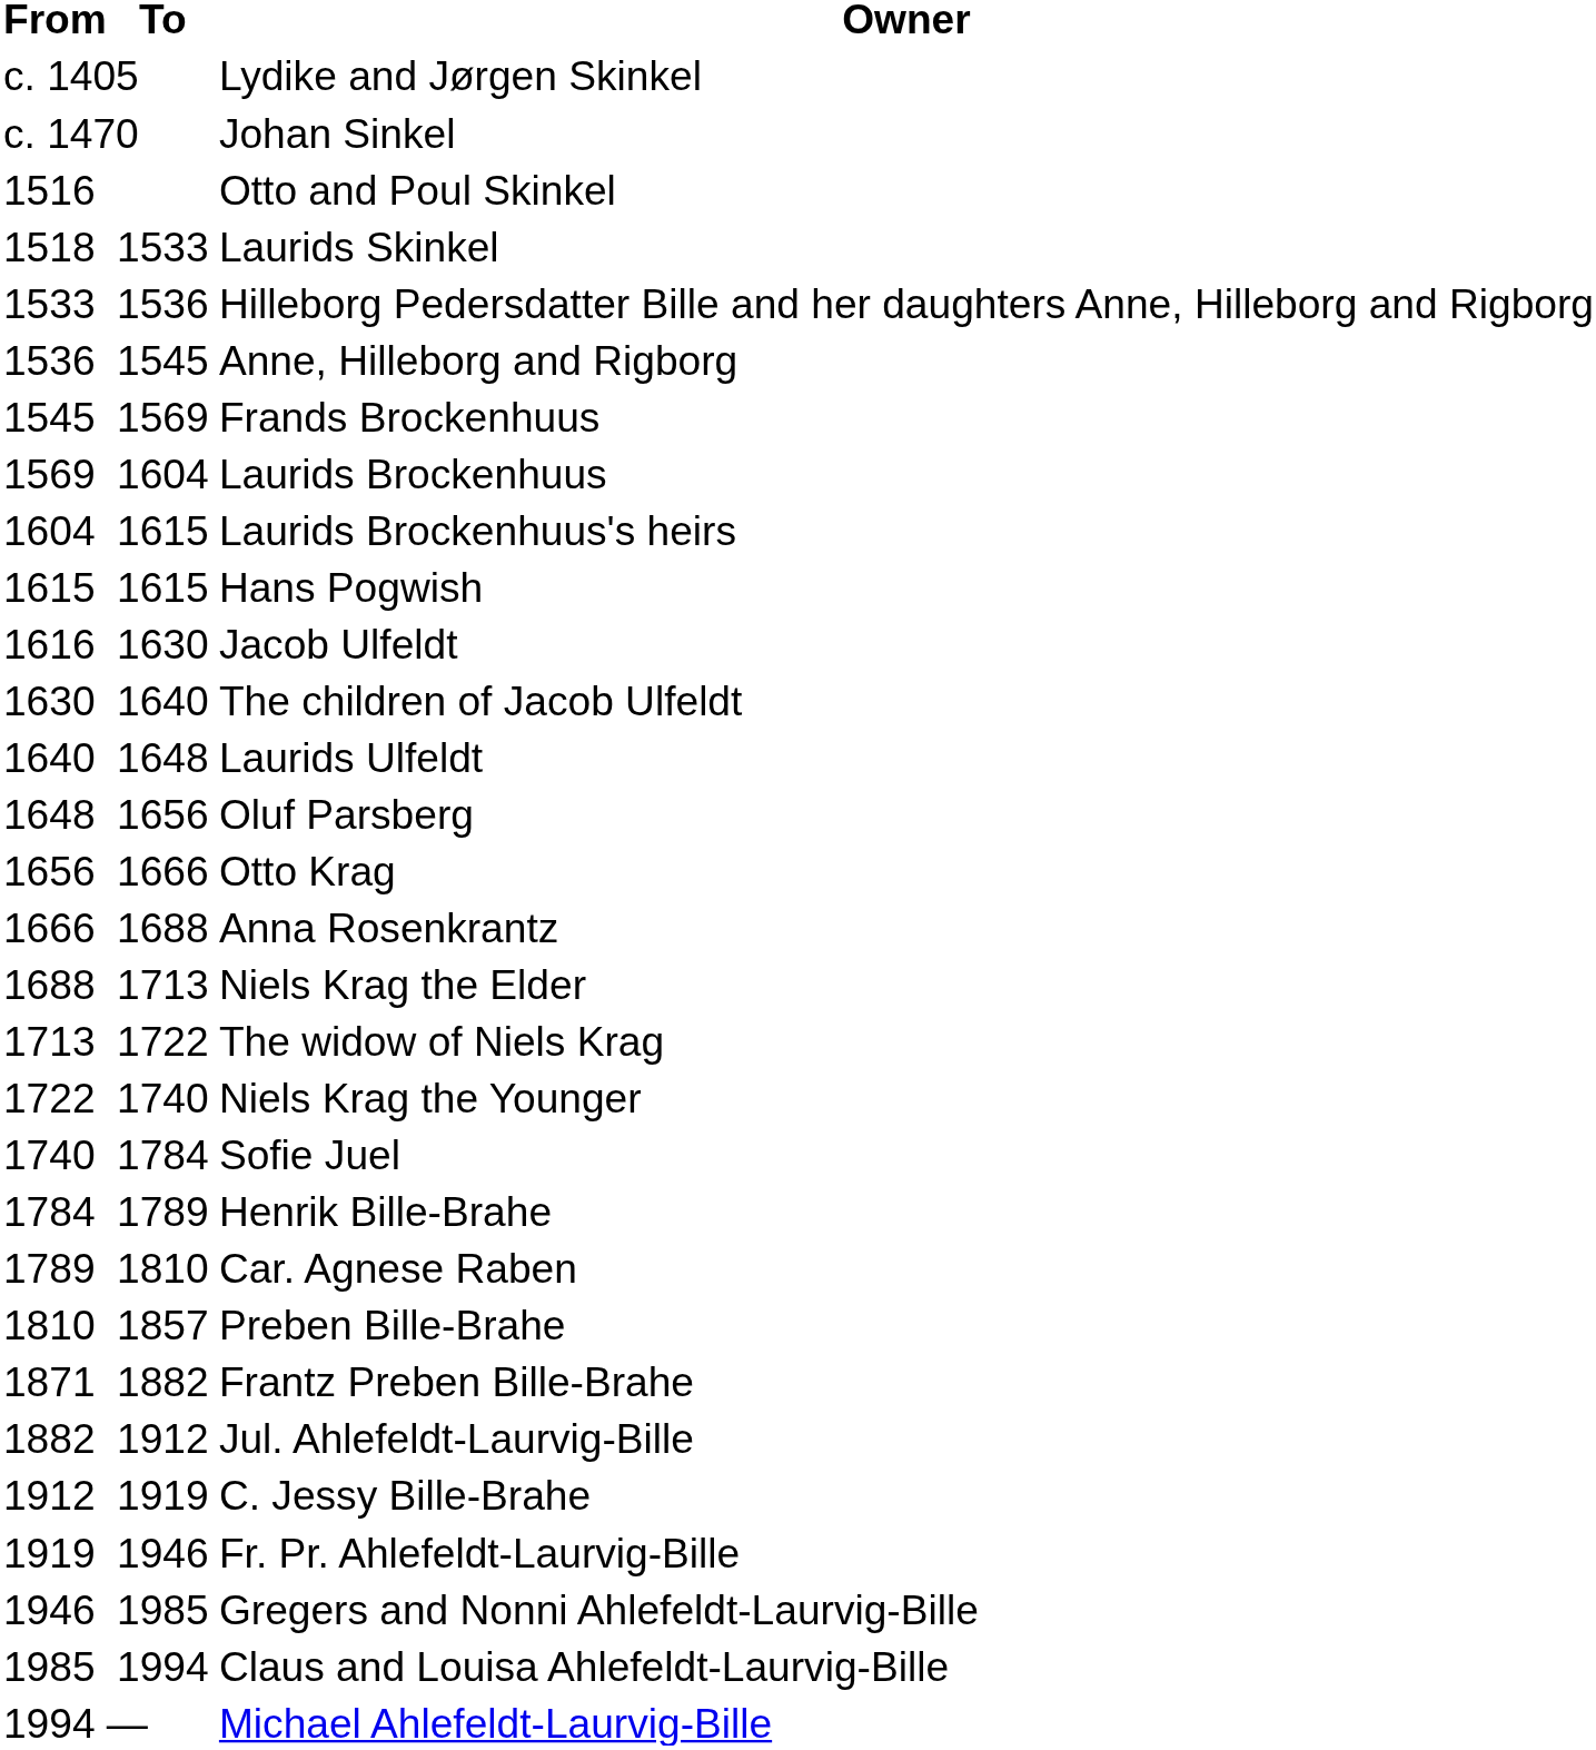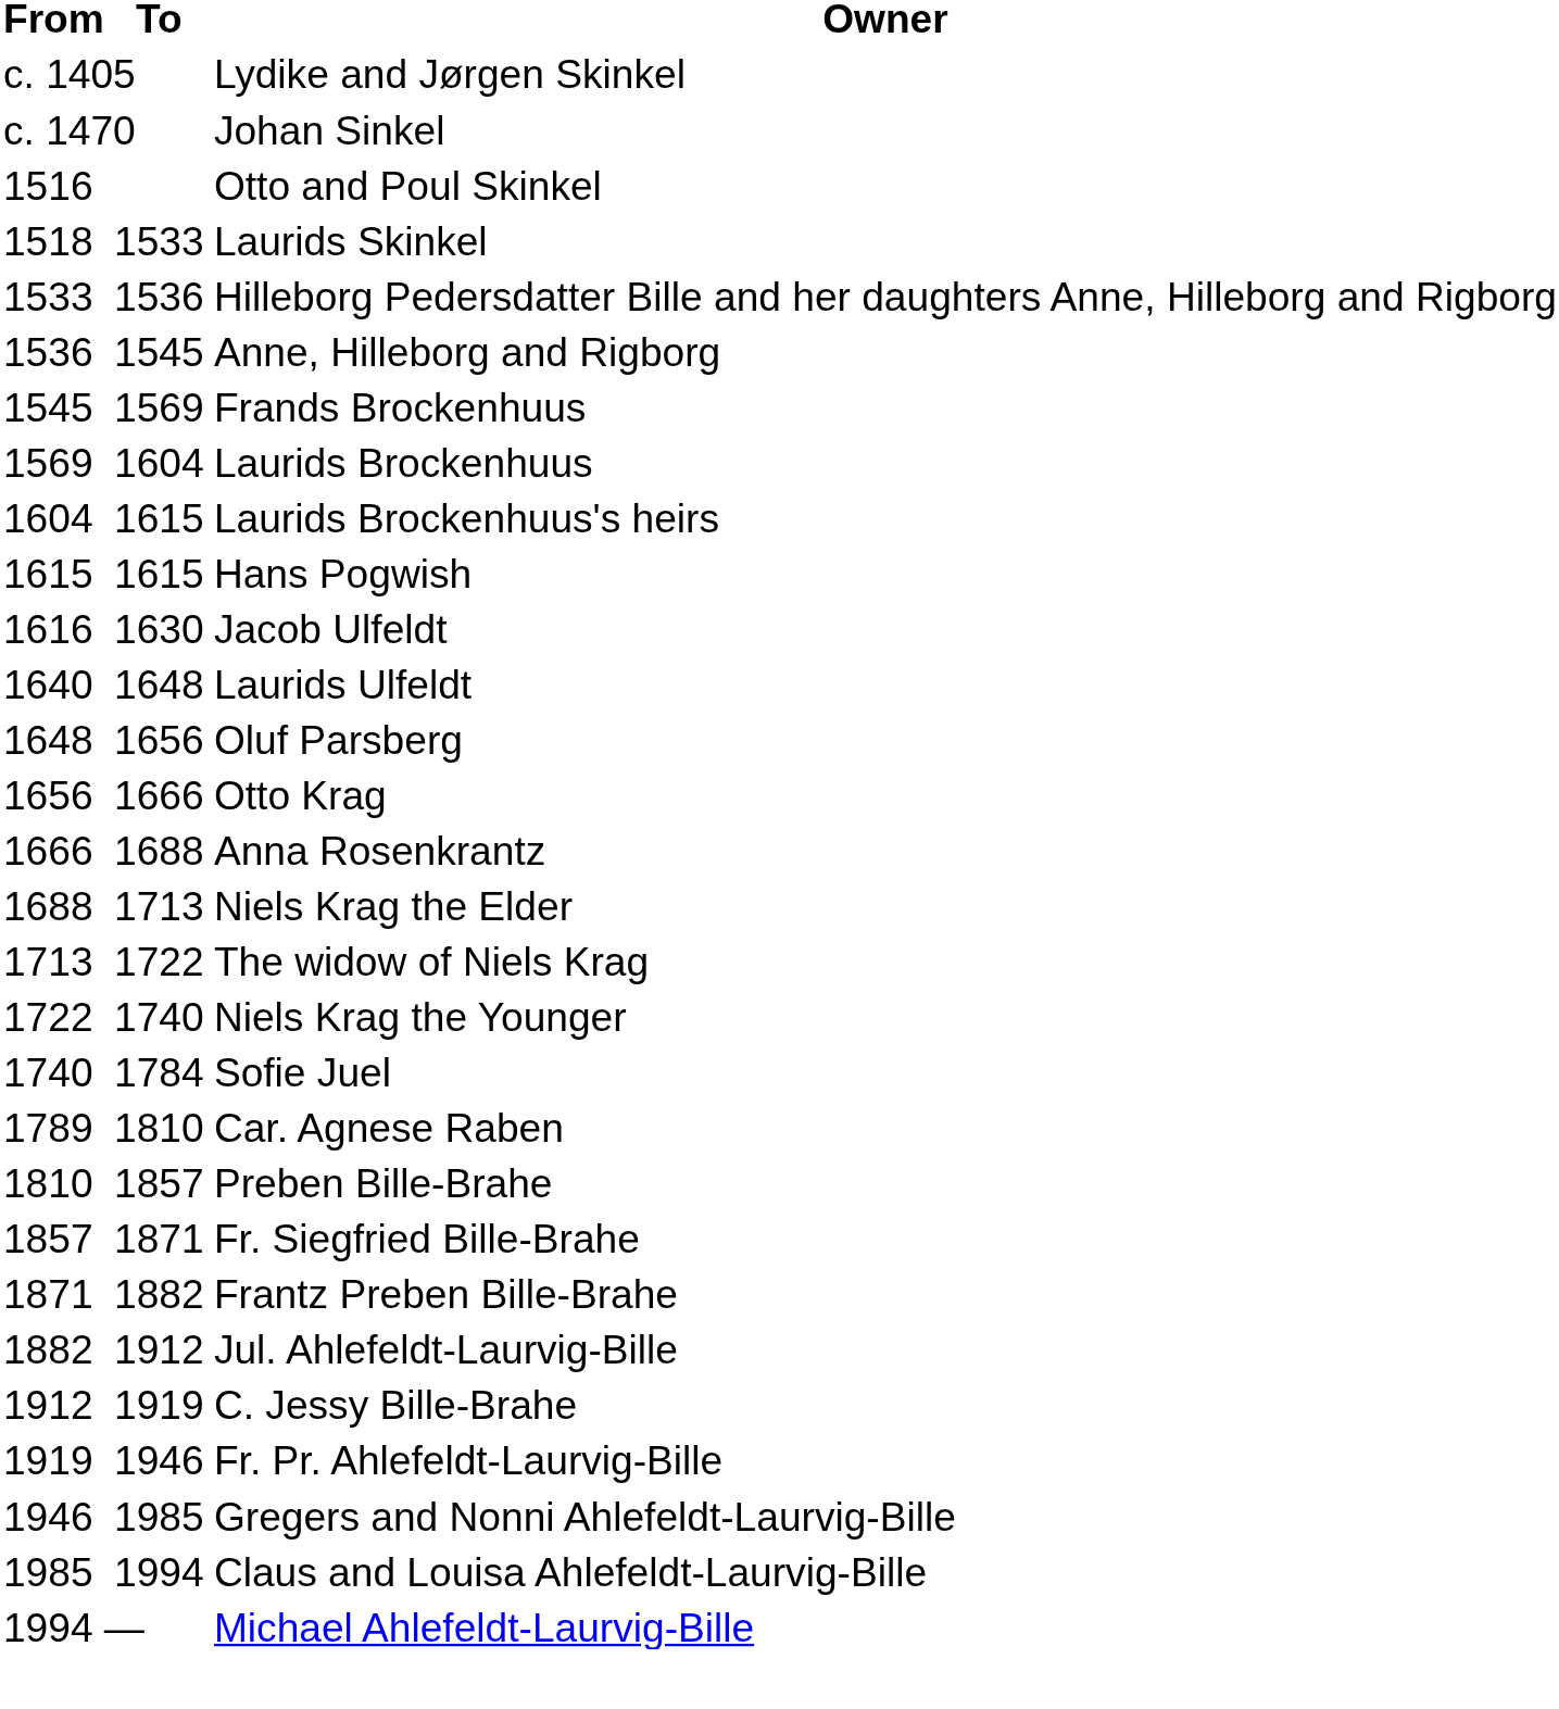- row: 1630 | 1640 | The children of Jacob Ulfeldt
- row: 1784 | 1789 | Henrik Bille-Brahe
+ row: 1857 | 1871 | Fr. Siegfried Bille-Brahe
